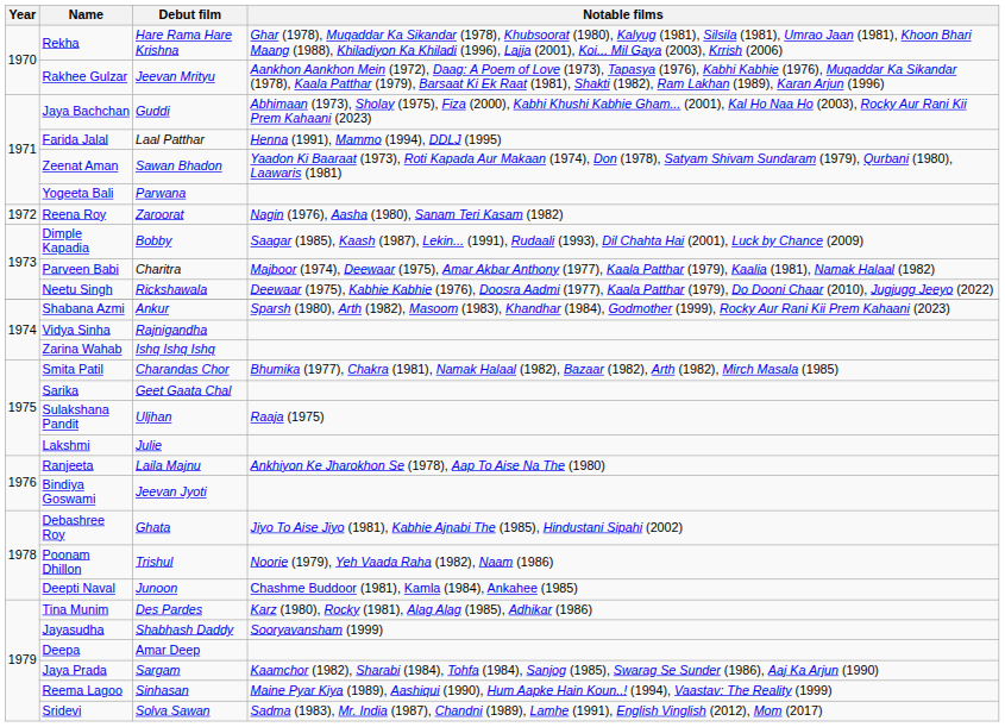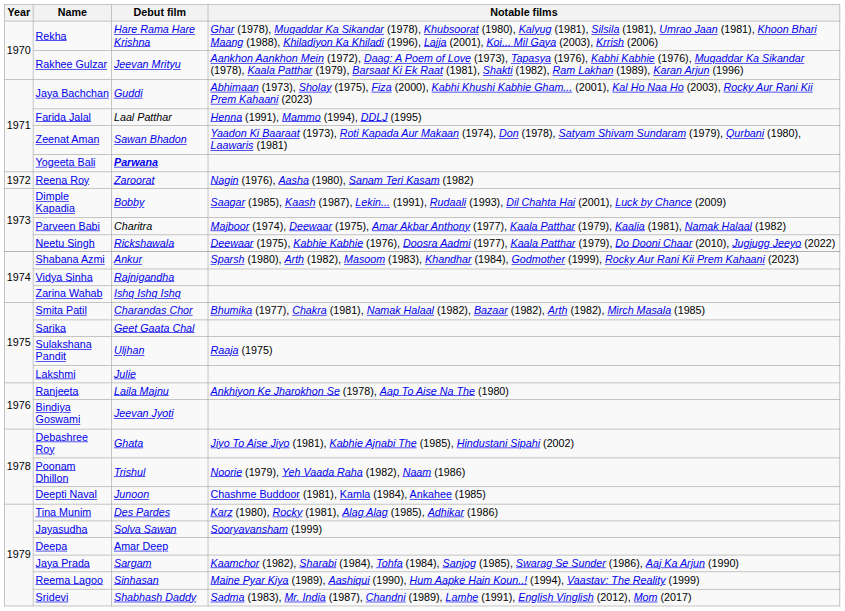Yogeeta Bali | Debut film: normal -> bold
Jayasudha | Debut film: Shabhash Daddy -> Solva Sawan
Sridevi | Debut film: Solva Sawan -> Shabhash Daddy
